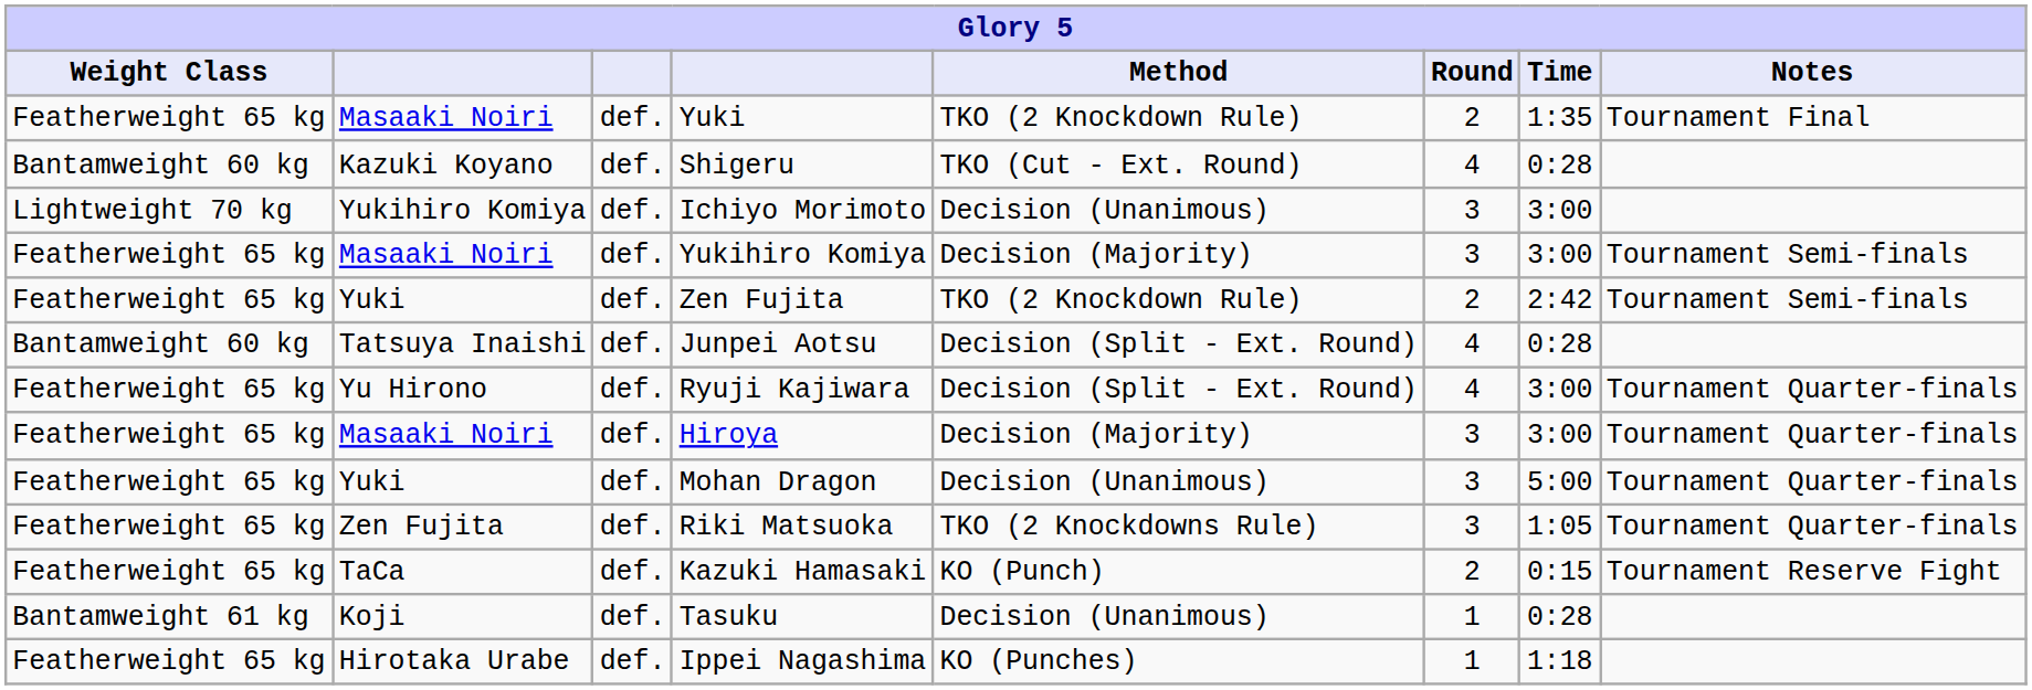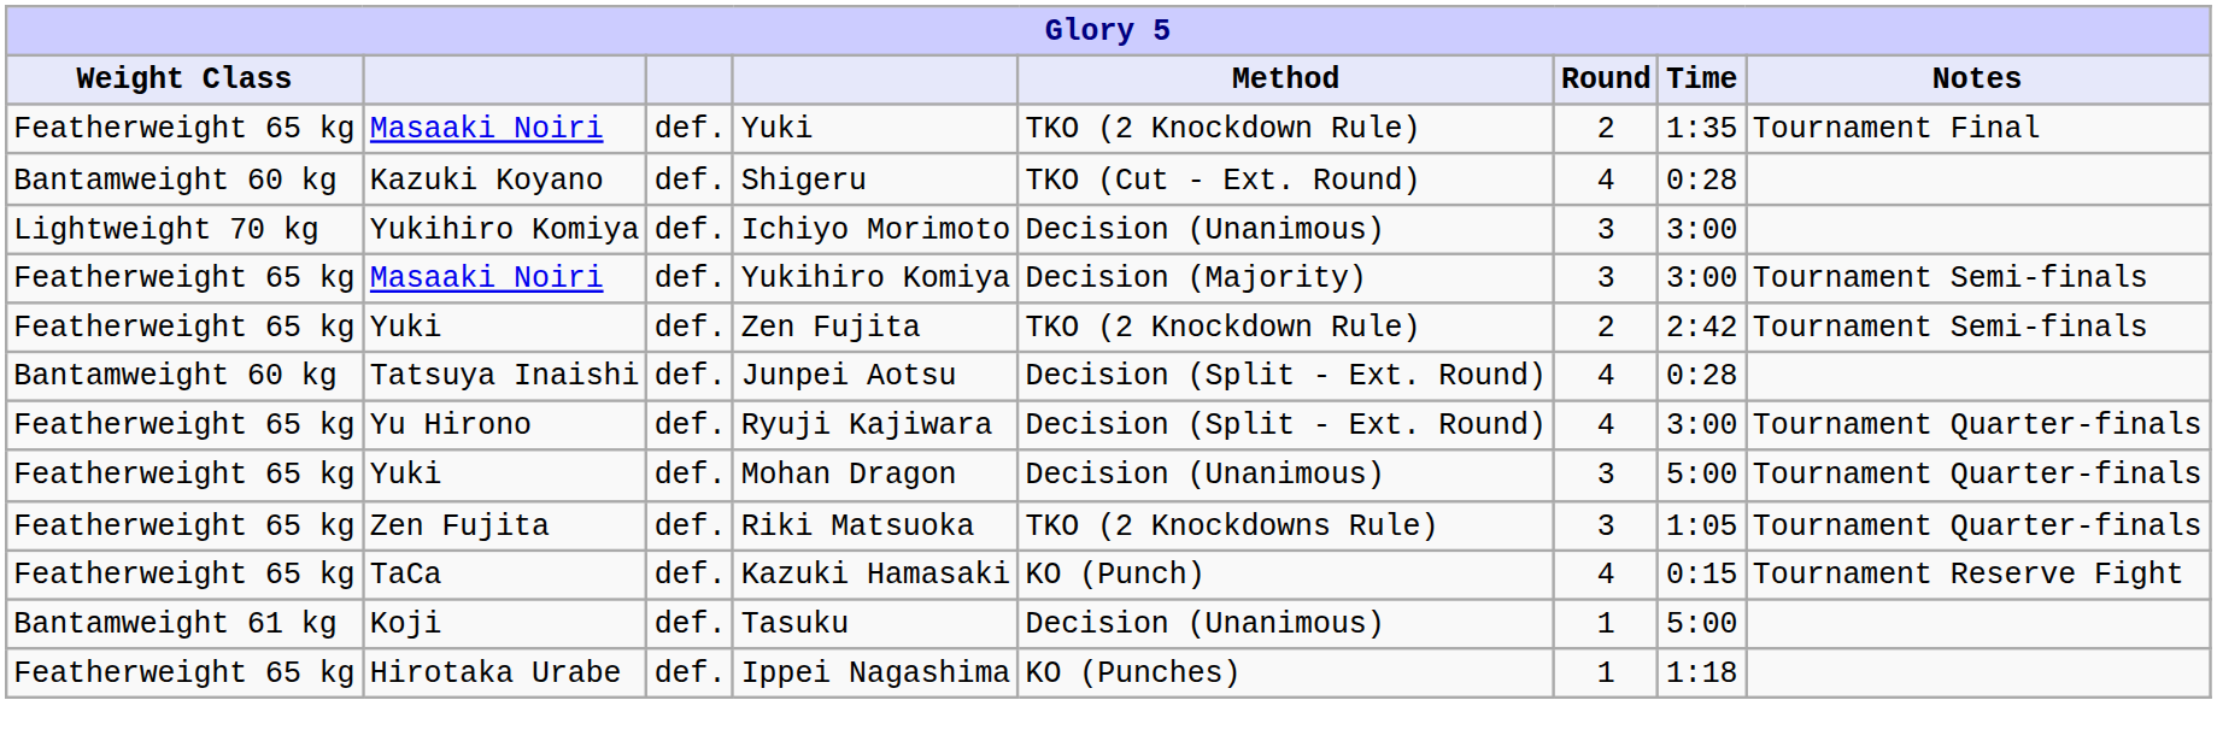- row: Featherweight 65 kg | Masaaki Noiri | def. | Hiroya | Decision (Majority) | 3 | 3:00 | Tournament Quarter-finals
Kazuki Hamasaki | Round: 2 -> 4
Tasuku | Time: 0:28 -> 5:00
